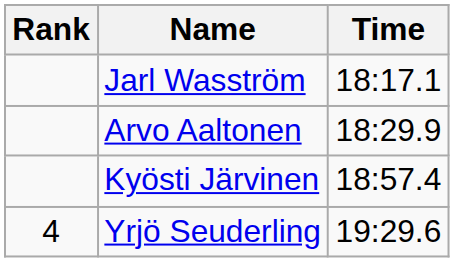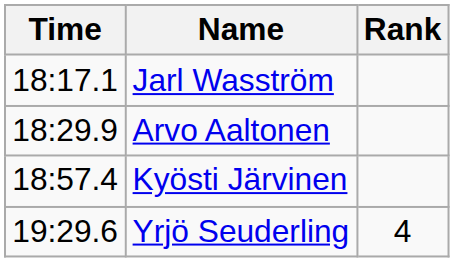columns swapped: Rank <-> Time
